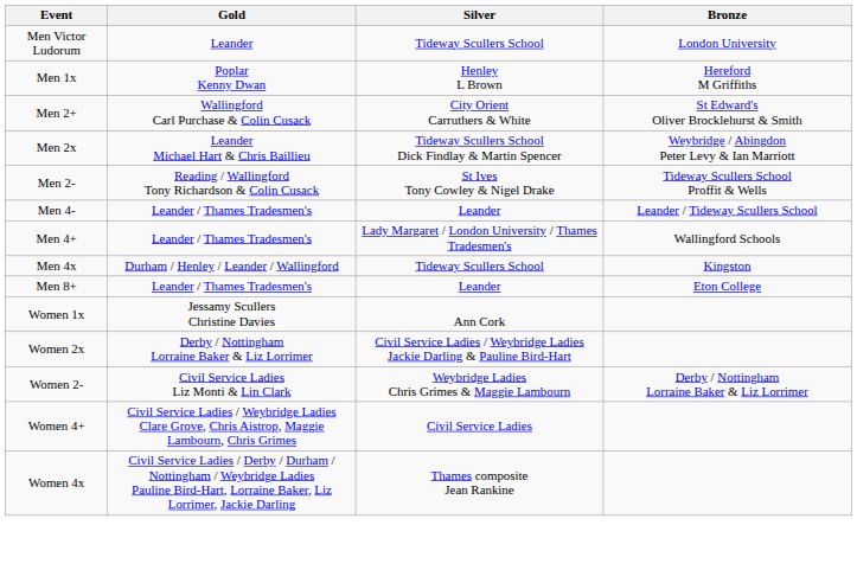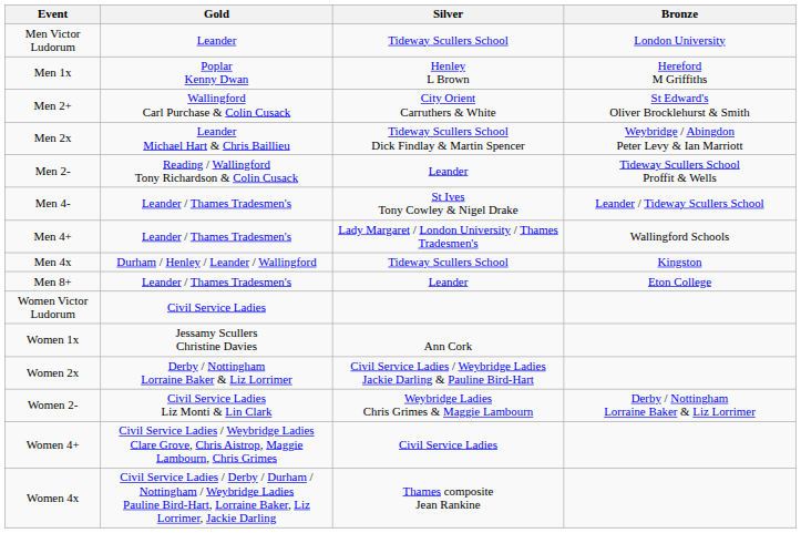Men 2- | Silver: St Ives Tony Cowley & Nigel Drake -> Leander
Men 4- | Silver: Leander -> St Ives Tony Cowley & Nigel Drake
+ row: Women Victor Ludorum | Civil Service Ladies
